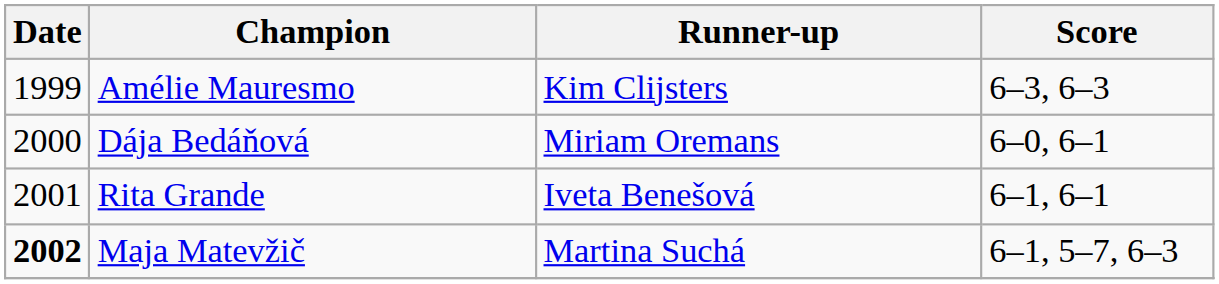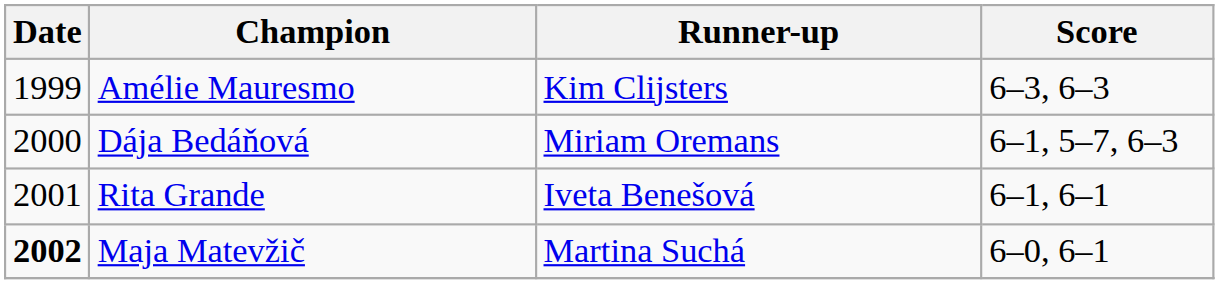Dája Bedáňová | Score: 6–0, 6–1 -> 6–1, 5–7, 6–3
Maja Matevžič | Score: 6–1, 5–7, 6–3 -> 6–0, 6–1
